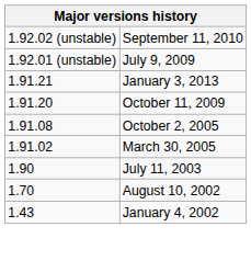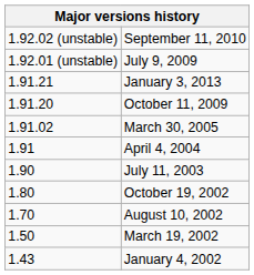- row: 1.91.08 | October 2, 2005
+ row: 1.91 | April 4, 2004
+ row: 1.80 | October 19, 2002
+ row: 1.50 | March 19, 2002
